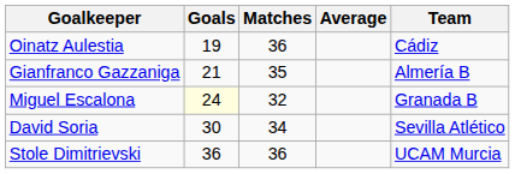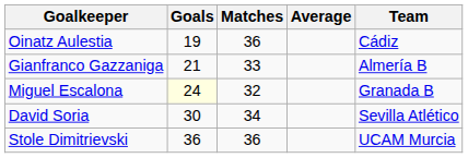Gianfranco Gazzaniga | Matches: 35 -> 33
